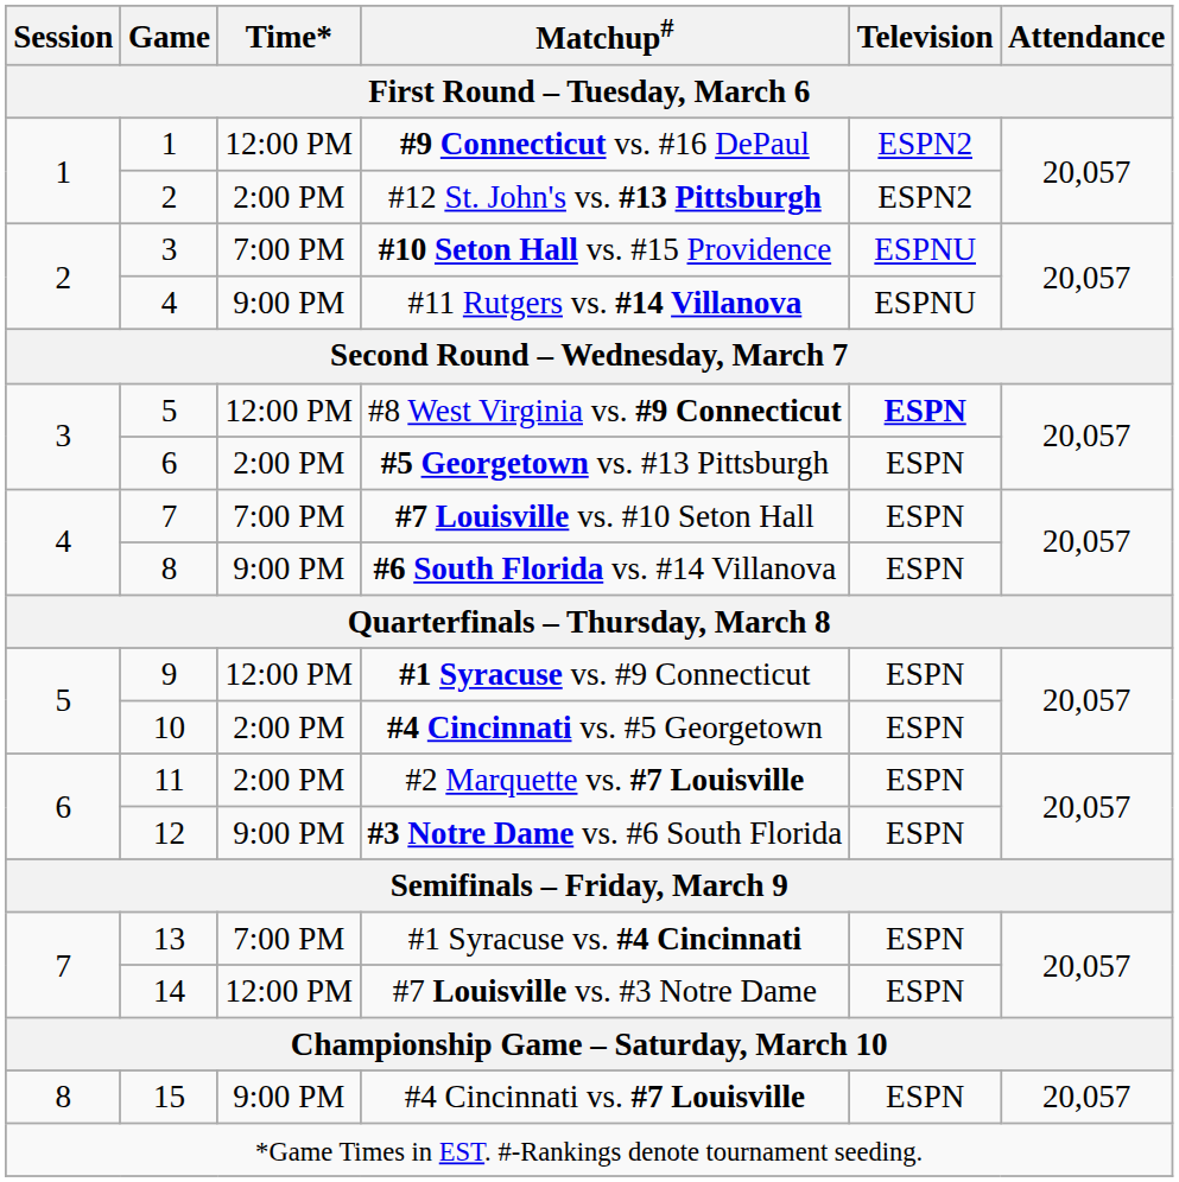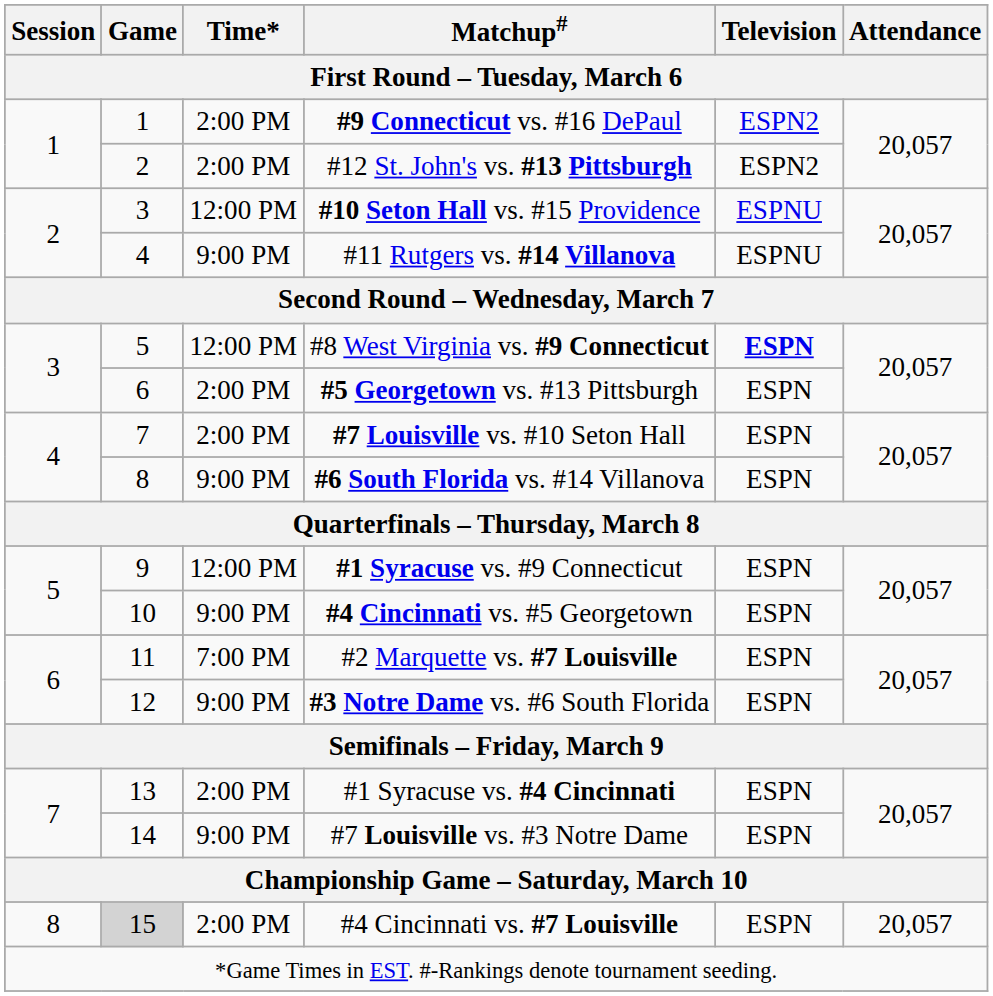#9 Connecticut vs. #16 DePaul | Time*: 12:00 PM -> 2:00 PM
#10 Seton Hall vs. #15 Providence | Time*: 7:00 PM -> 12:00 PM
#7 Louisville vs. #10 Seton Hall | Time*: 7:00 PM -> 2:00 PM
#4 Cincinnati vs. #5 Georgetown | Time*: 2:00 PM -> 9:00 PM
#2 Marquette vs. #7 Louisville | Time*: 2:00 PM -> 7:00 PM
#1 Syracuse vs. #4 Cincinnati | Time*: 7:00 PM -> 2:00 PM
#7 Louisville vs. #3 Notre Dame | Time*: 12:00 PM -> 9:00 PM
#4 Cincinnati vs. #7 Louisville | Game: no background -> lightgrey background
#4 Cincinnati vs. #7 Louisville | Time*: 9:00 PM -> 2:00 PM
